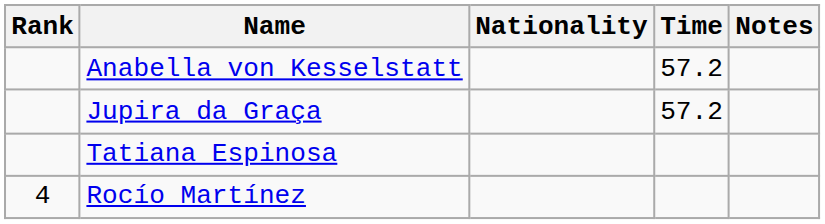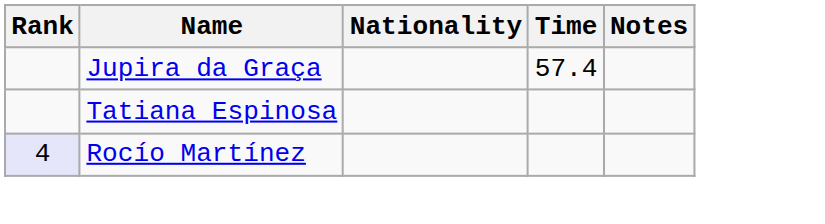- row: Anabella von Kesselstatt | 57.2
Jupira da Graça | Time: 57.2 -> 57.4
Rocío Martínez | Rank: no background -> lavender background
